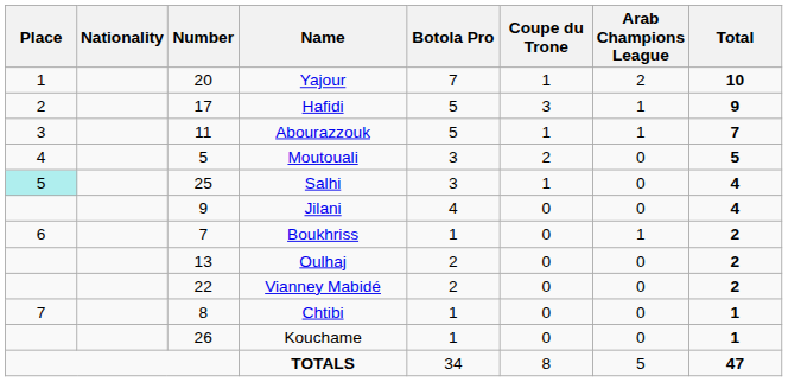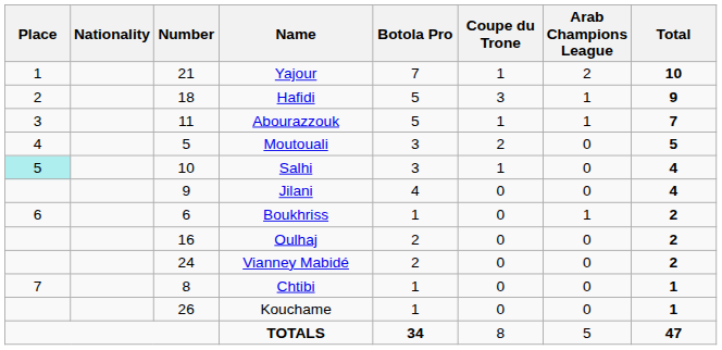Yajour | Number: 20 -> 21
Hafidi | Number: 17 -> 18
Salhi | Number: 25 -> 10
Boukhriss | Number: 7 -> 6
Oulhaj | Number: 13 -> 16
Vianney Mabidé | Number: 22 -> 24
TOTALS | Botola Pro: normal -> bold
